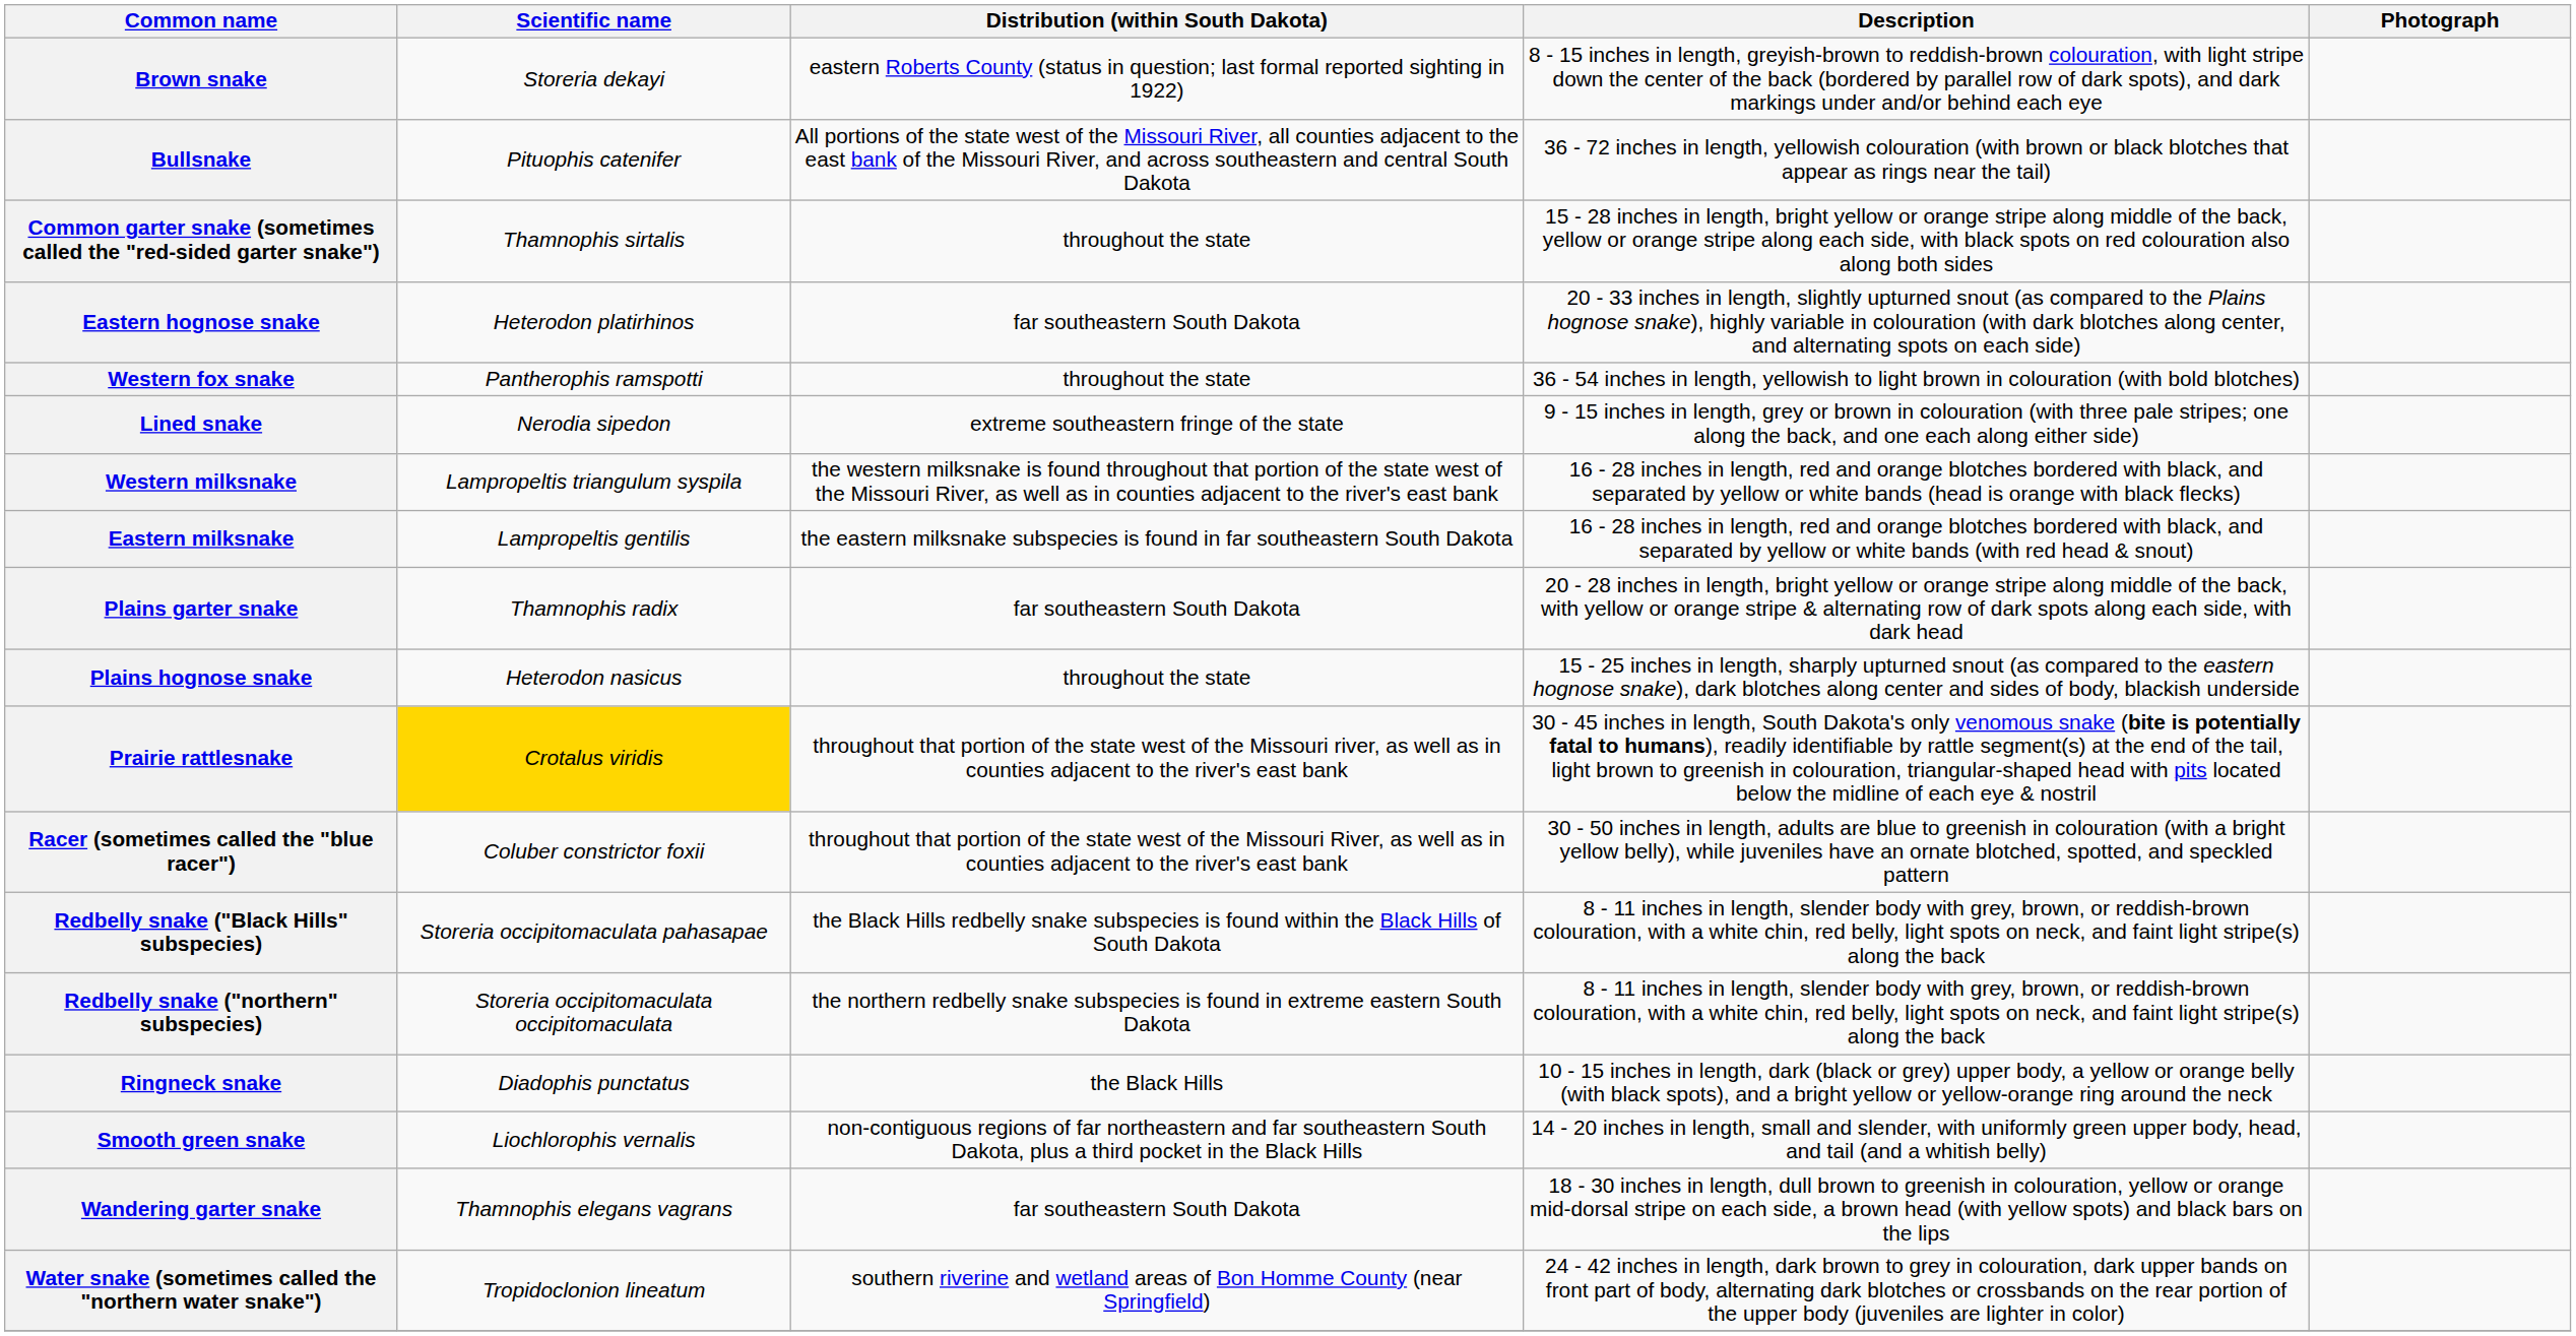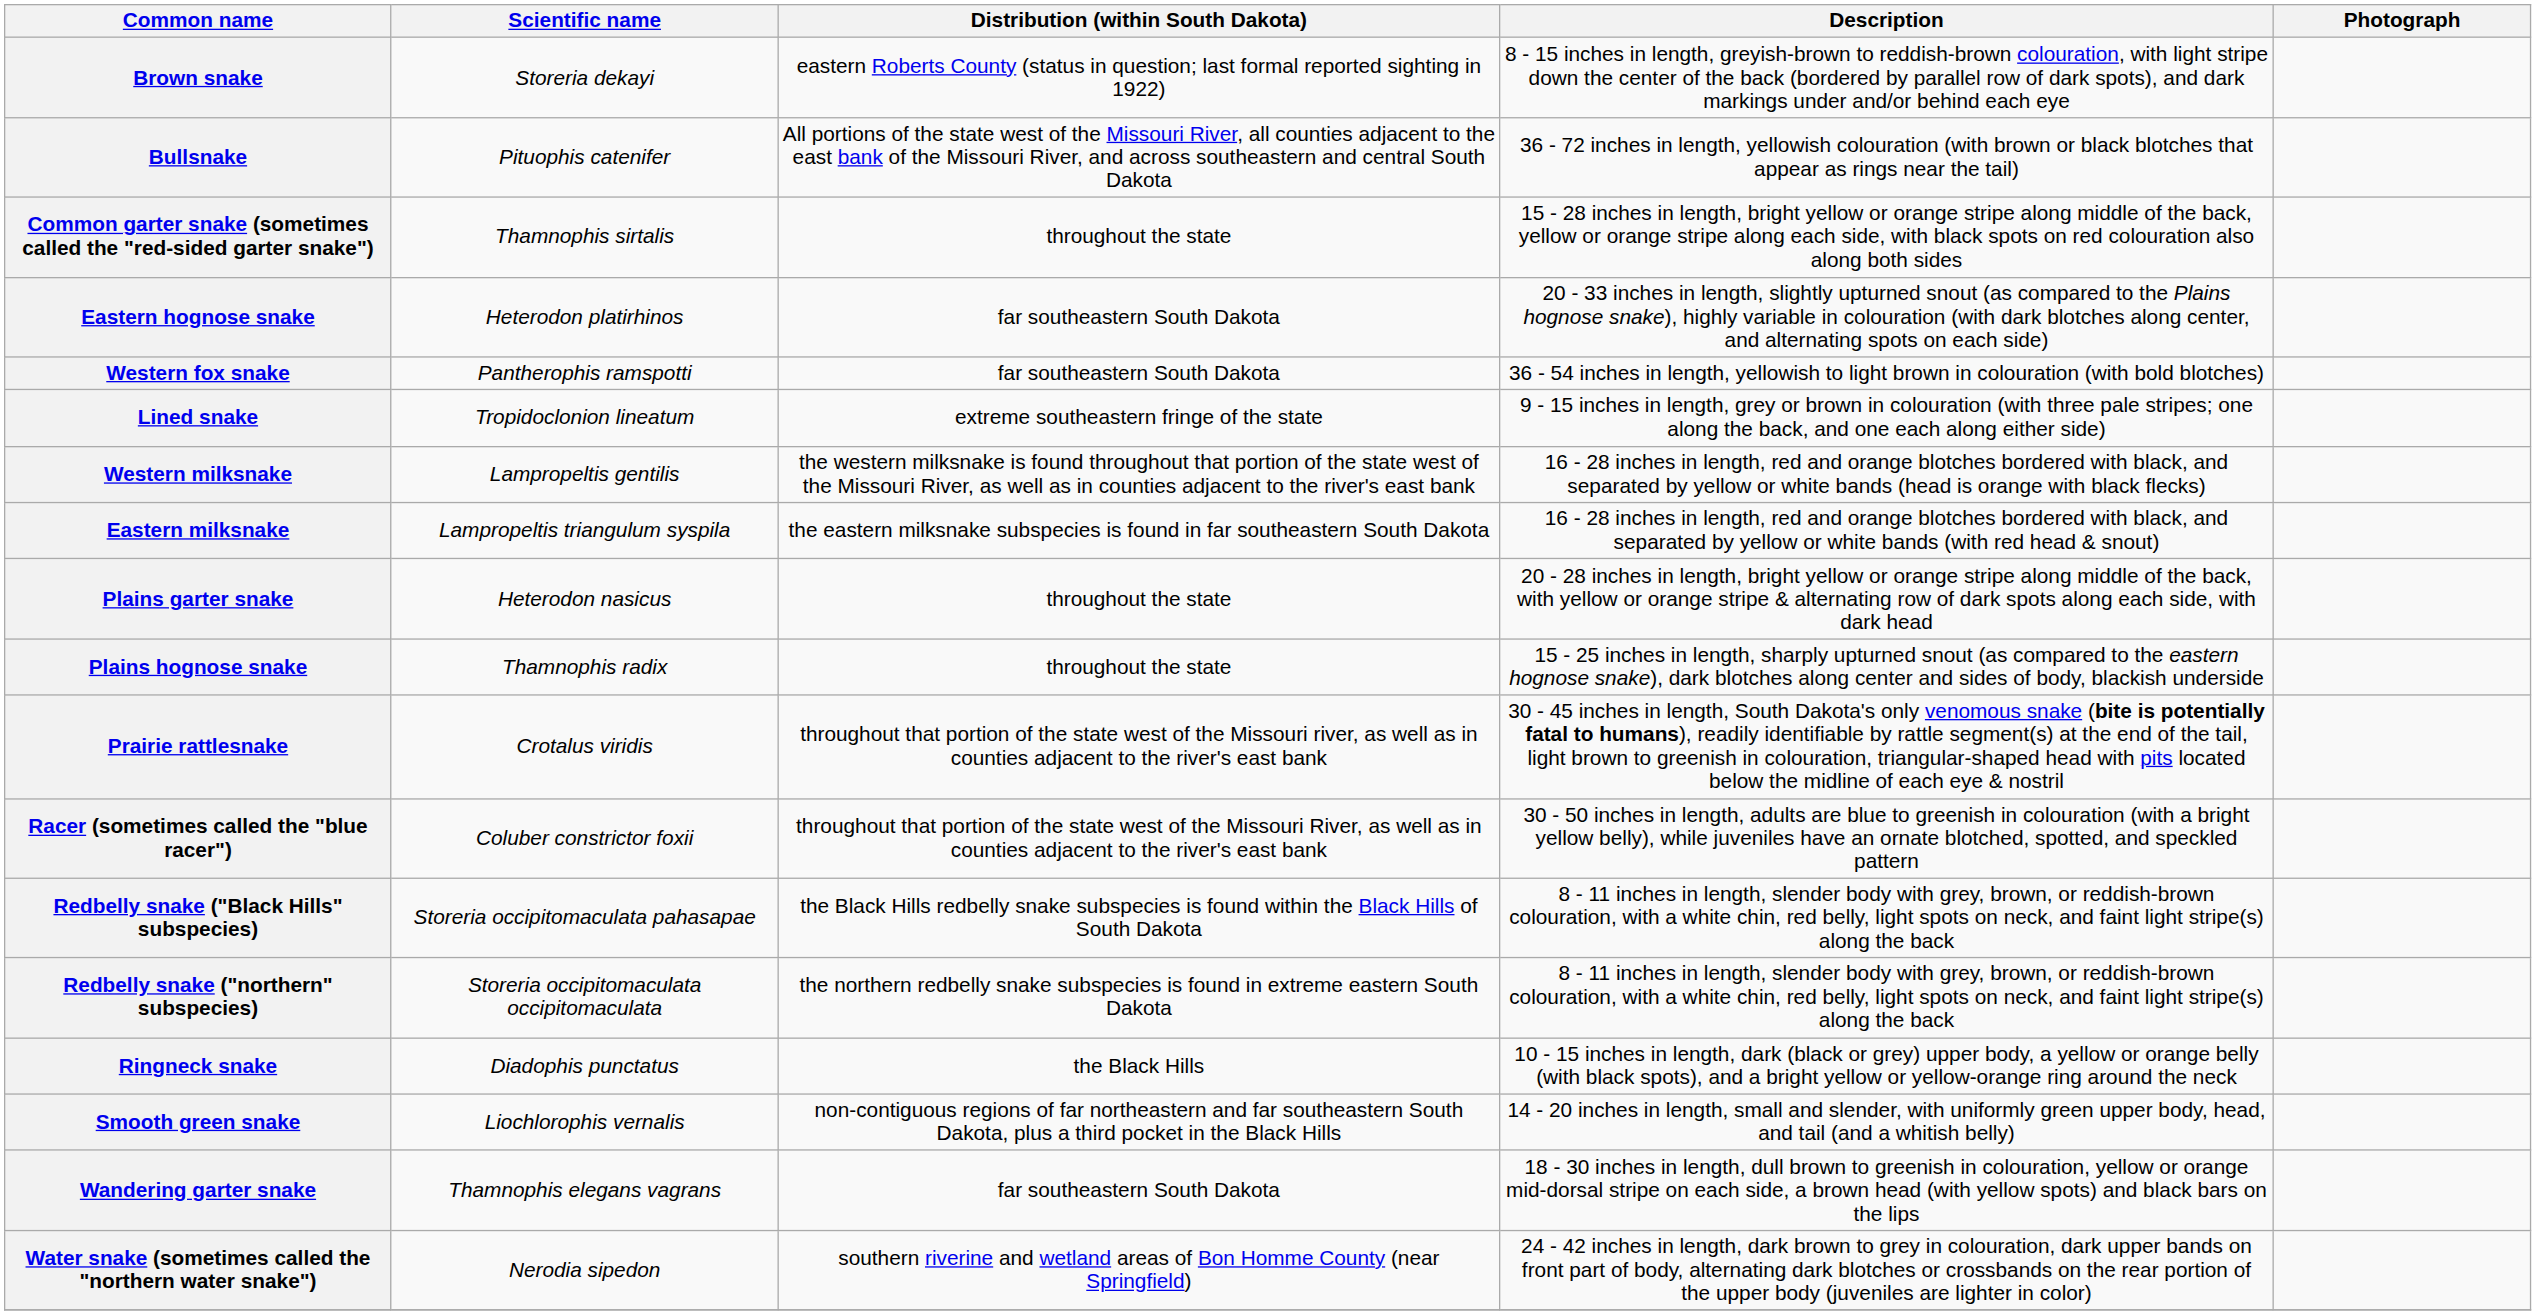Western fox snake | Distribution (within South Dakota): throughout the state -> far southeastern South Dakota
Lined snake | Scientific name: Nerodia sipedon -> Tropidoclonion lineatum
Western milksnake | Scientific name: Lampropeltis triangulum syspila -> Lampropeltis gentilis
Eastern milksnake | Scientific name: Lampropeltis gentilis -> Lampropeltis triangulum syspila
Plains garter snake | Scientific name: Thamnophis radix -> Heterodon nasicus
Plains garter snake | Distribution (within South Dakota): far southeastern South Dakota -> throughout the state
Plains hognose snake | Scientific name: Heterodon nasicus -> Thamnophis radix
Prairie rattlesnake | Scientific name: gold background -> no background
Water snake (sometimes called the "northern water snake") | Scientific name: Tropidoclonion lineatum -> Nerodia sipedon
